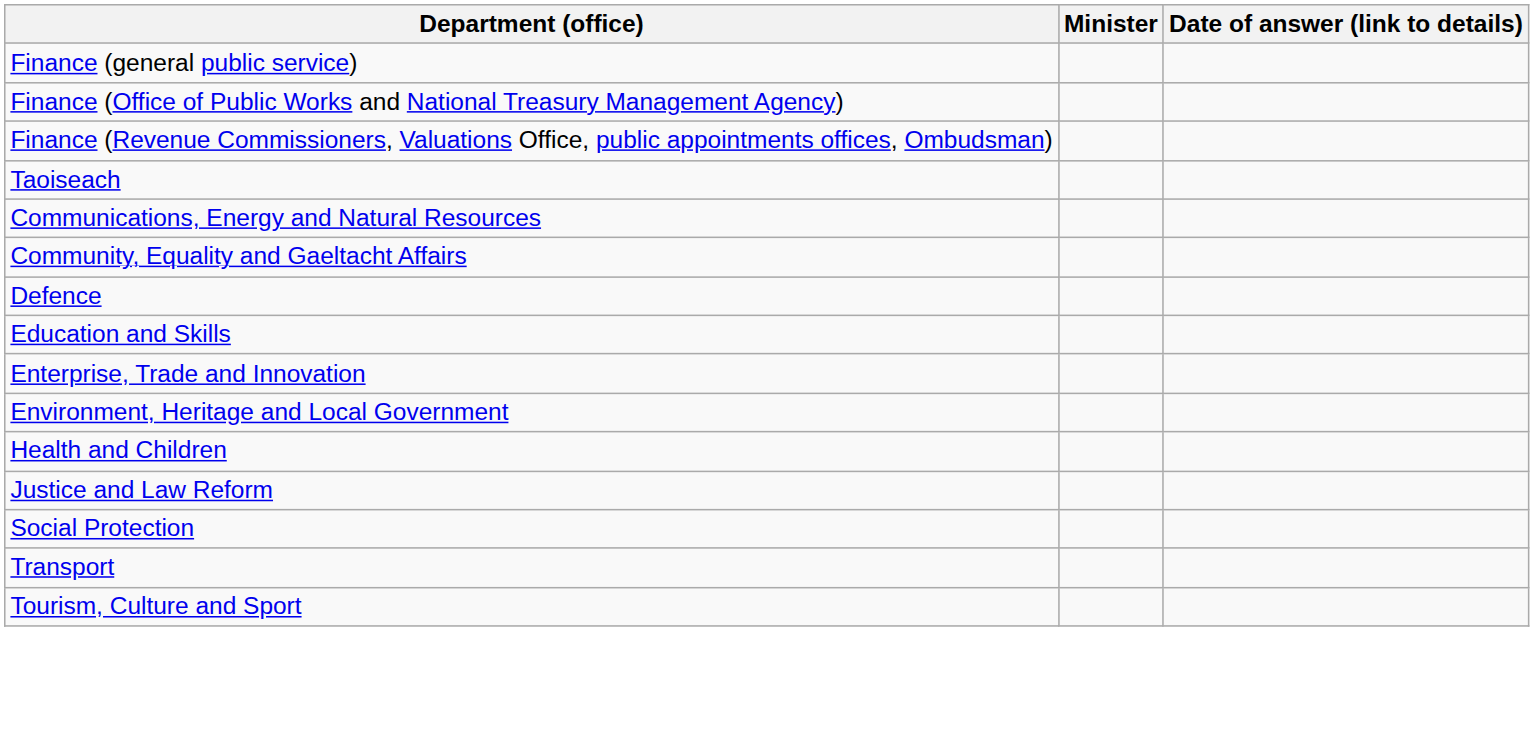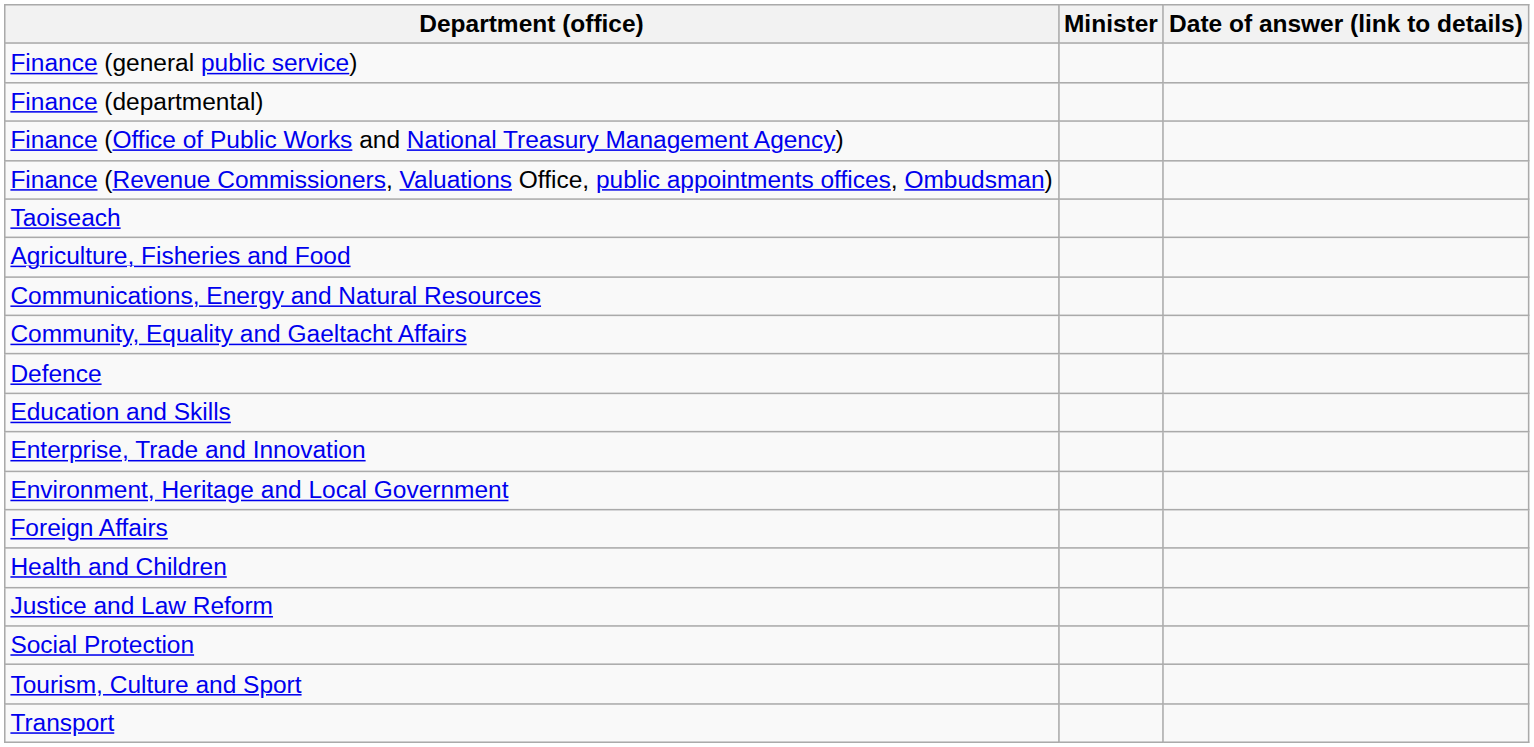+ row: Finance (departmental)
+ row: Agriculture, Fisheries and Food
+ row: Foreign Affairs
rows swapped: Tourism, Culture and Sport <-> Transport
